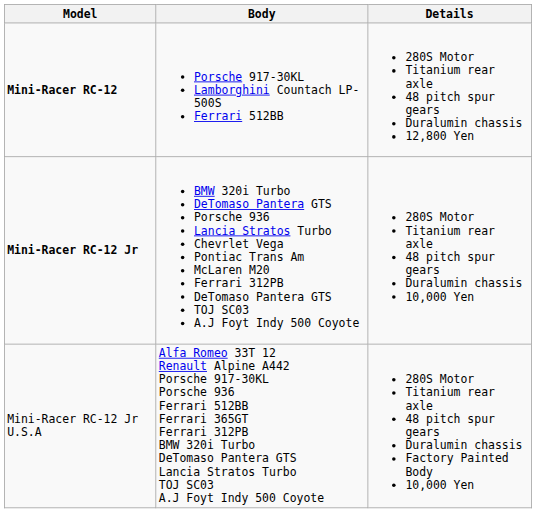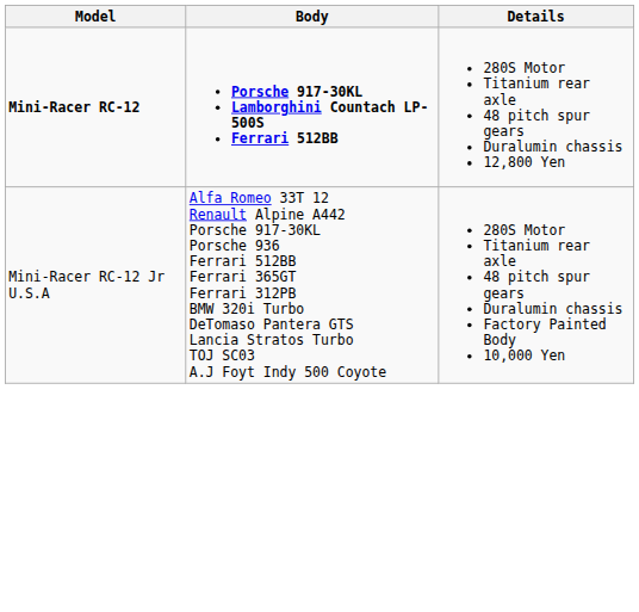Mini-Racer RC-12 | Body: normal -> bold
- row: Mini-Racer RC-12 Jr | BMW 320i Turbo DeTomaso Pantera GTS Porsche 936 Lancia Stratos Turbo Chevrlet Vega Pontiac Trans Am McLaren M20 Ferrari 312PB DeTomaso Pantera GTS TOJ SC03 A.J Foyt Indy 500 Coyote | 280S Motor Titanium rear axle 48 pitch spur gears Duralumin chassis 10,000 Yen
